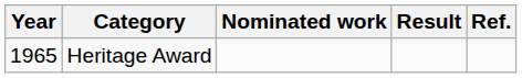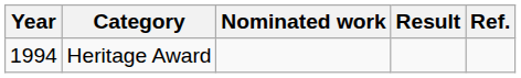Heritage Award | Year: 1965 -> 1994
